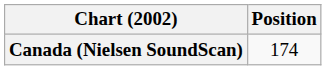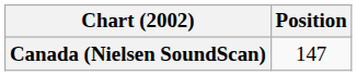Canada (Nielsen SoundScan) | Position: 174 -> 147
